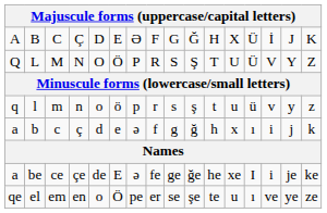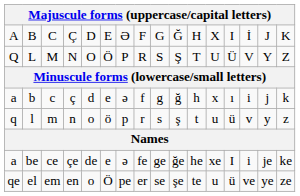B | column 13: Ü -> I
rows swapped: b <-> l
be | column 6: E -> e
el | column 13: ı -> ü
